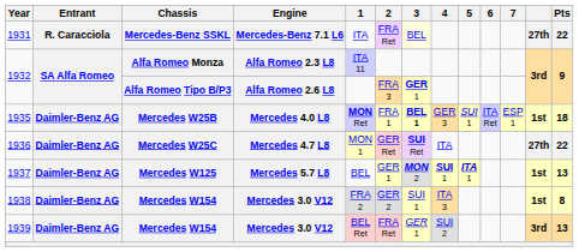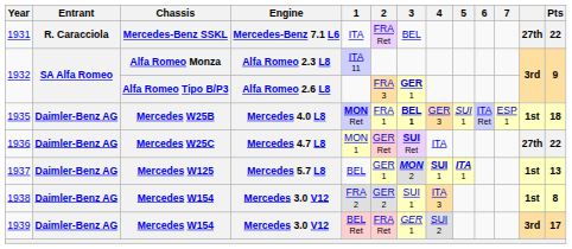1931 | 3: lightyellow background -> no background
1939 | Pts: 13 -> 17
